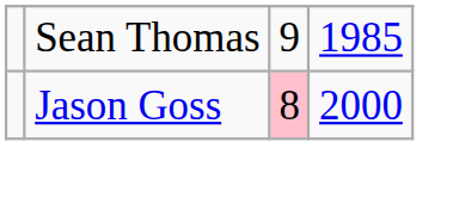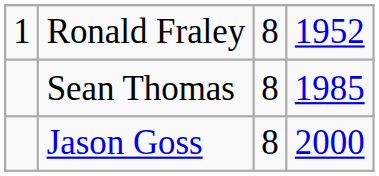+ row: 1 | Ronald Fraley | 8 | 1952
Sean Thomas | column 3: 9 -> 8
Jason Goss | column 3: pink background -> no background
